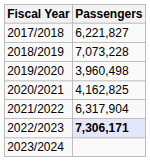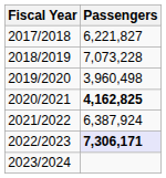2020/2021 | Passengers: normal -> bold
2021/2022 | Passengers: 6,317,904 -> 6,387,924
